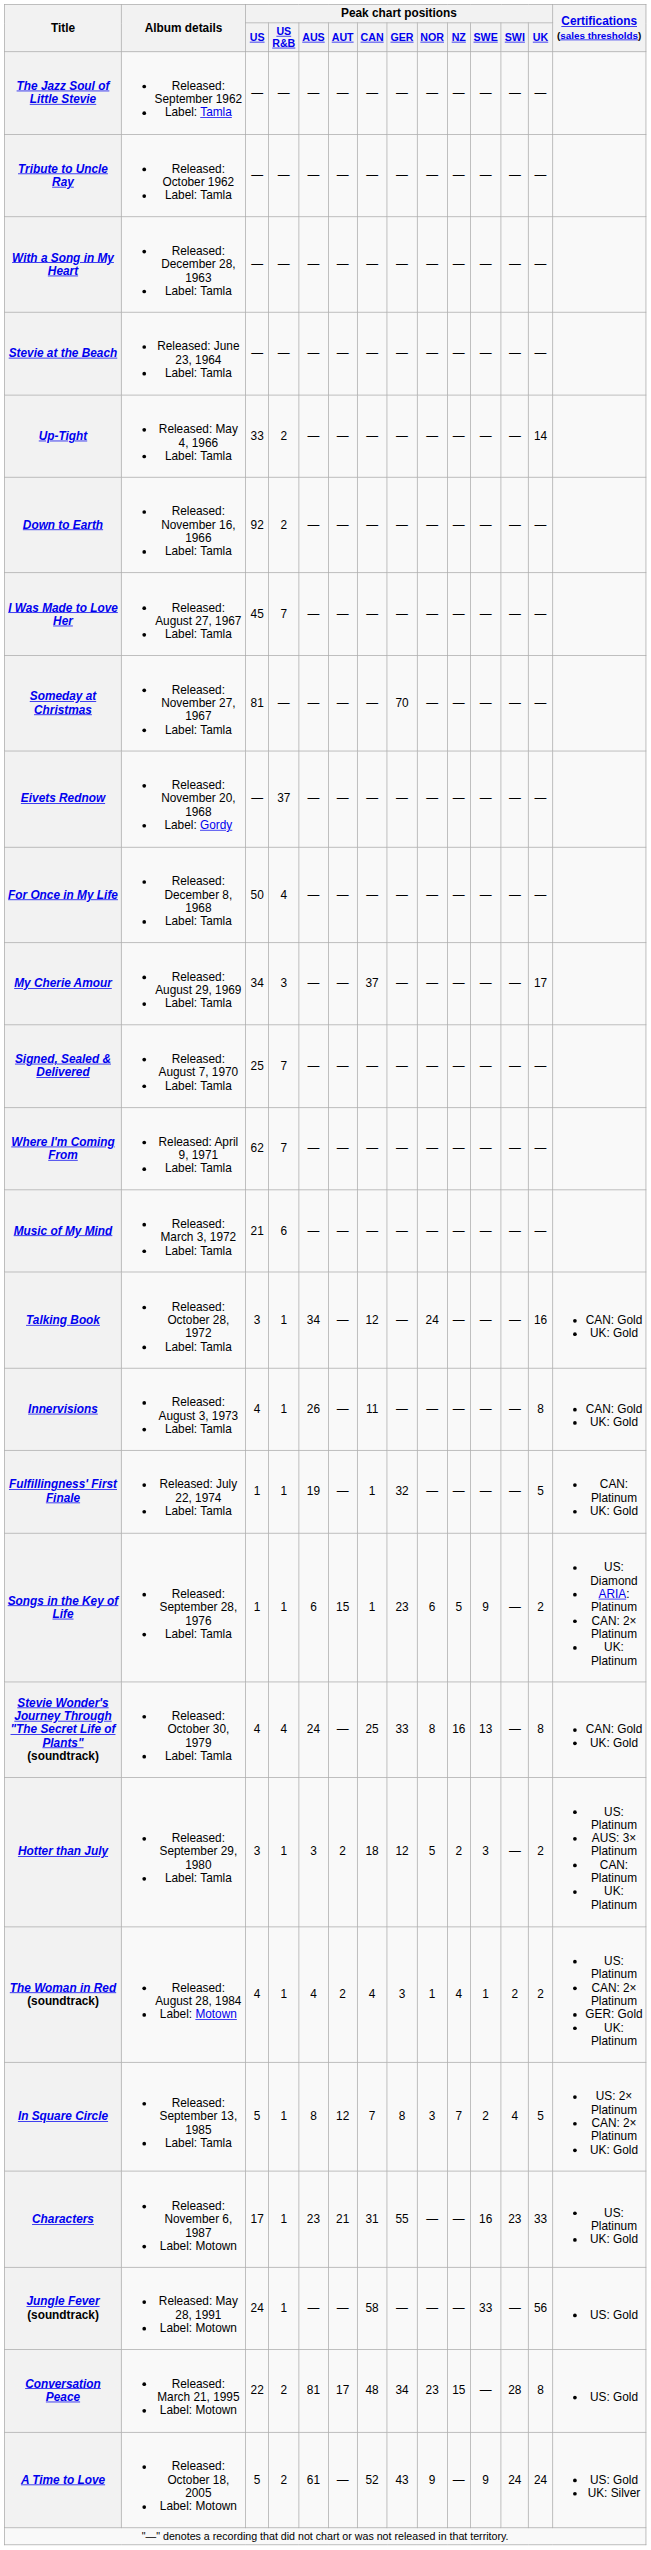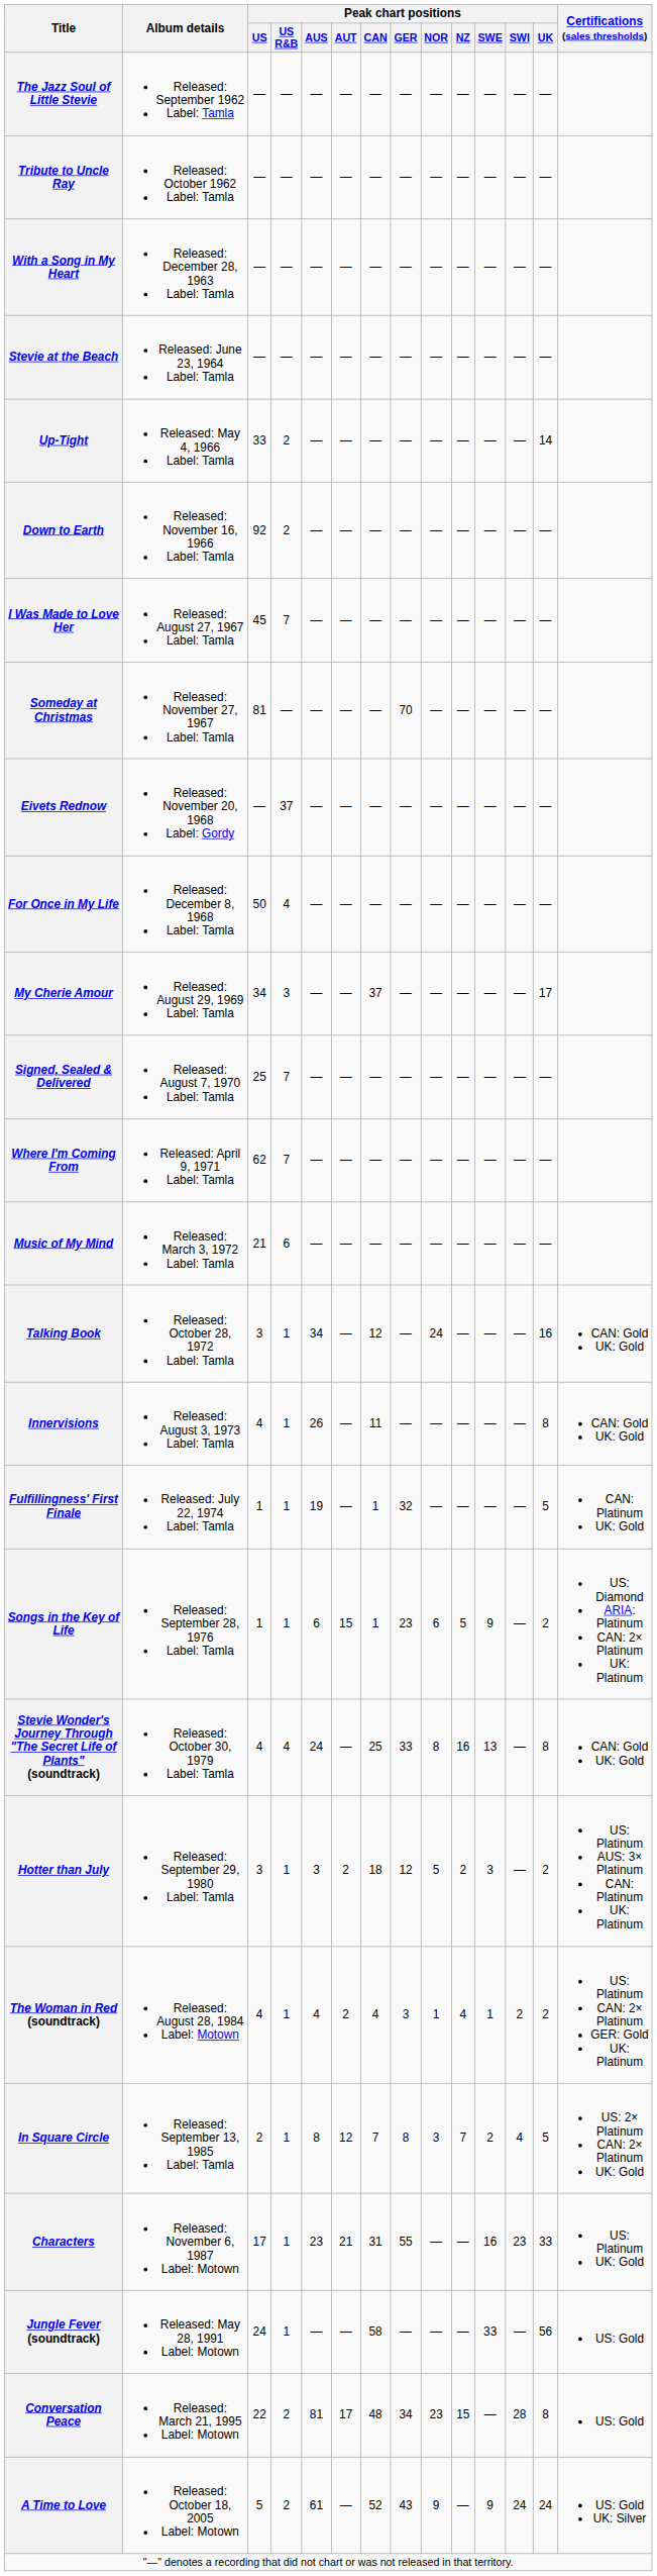In Square Circle | Peak chart positions / US: 5 -> 2
